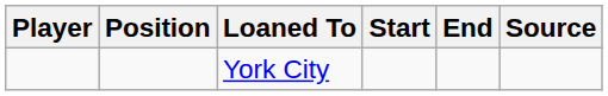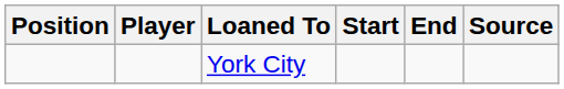columns swapped: Position <-> Player
